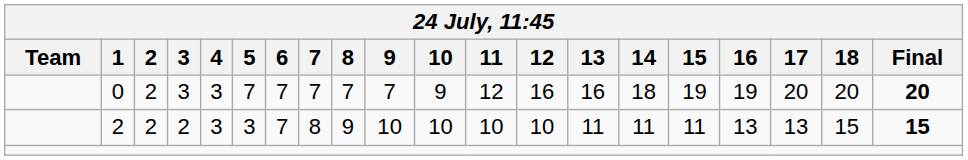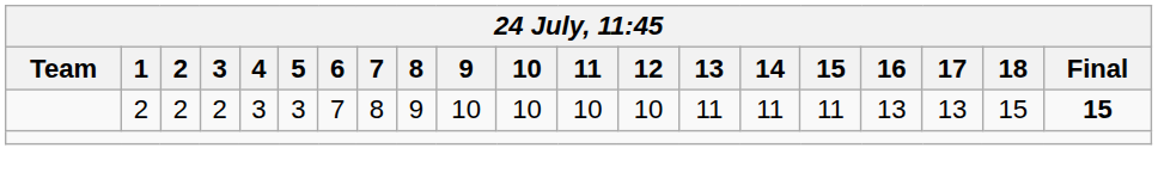- row: 0 | 2 | 3 | 3 | 7 | 7 | 7 | 7 | 7 | 9 | 12 | 16 | 16 | 18 | 19 | 19 | 20 | 20 | 20
